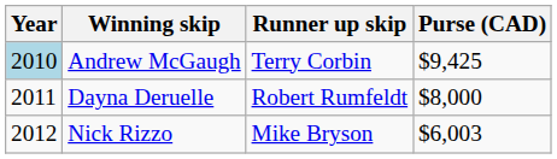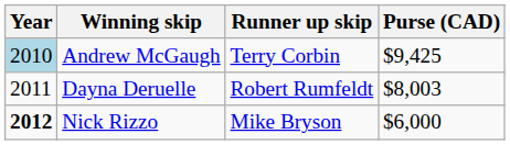Dayna Deruelle | Purse (CAD): $8,000 -> $8,003
Nick Rizzo | Year: normal -> bold
Nick Rizzo | Purse (CAD): $6,003 -> $6,000
